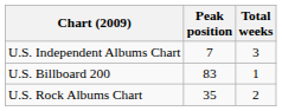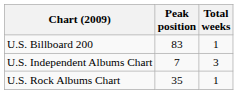rows swapped: U.S. Billboard 200 <-> U.S. Independent Albums Chart
U.S. Rock Albums Chart | Total weeks: 2 -> 1
